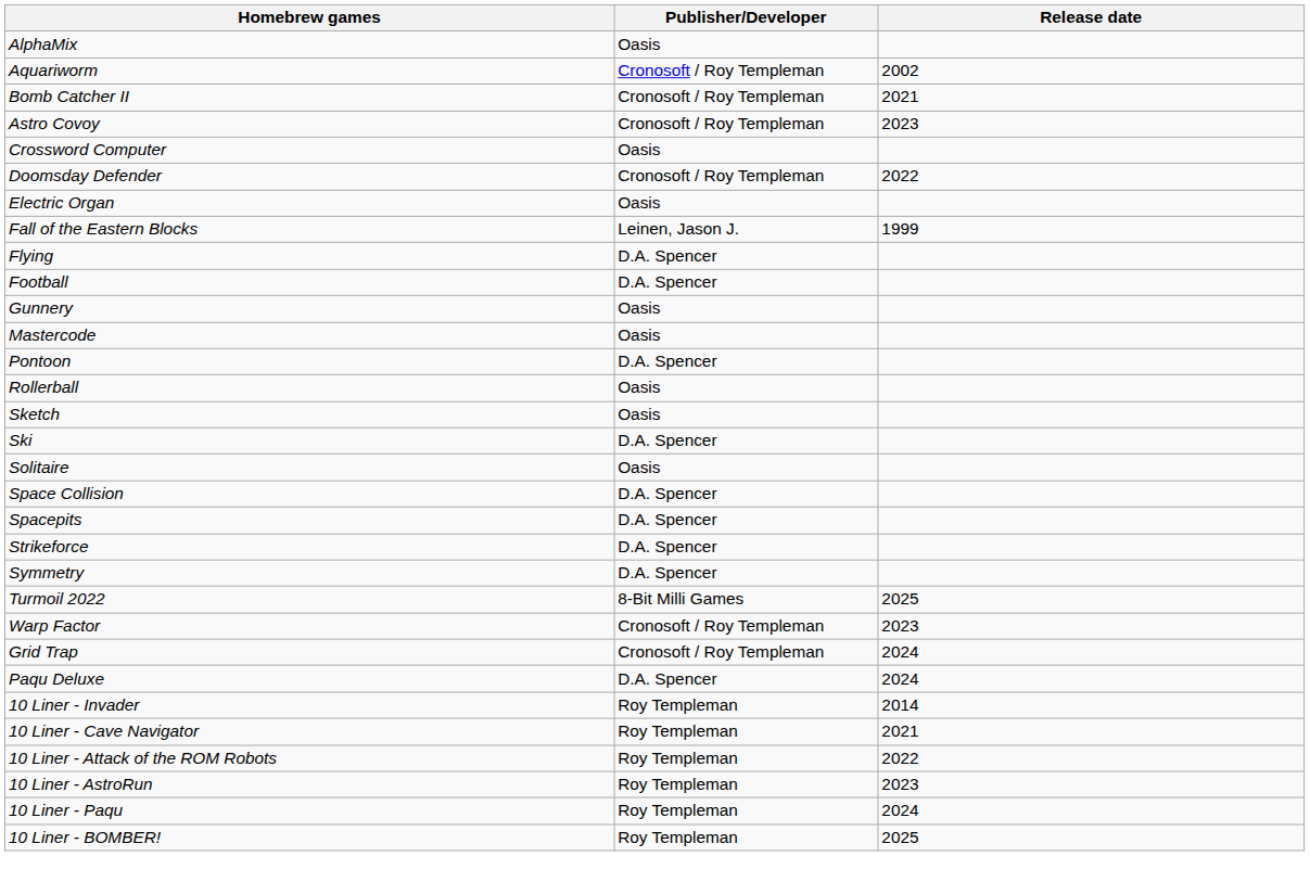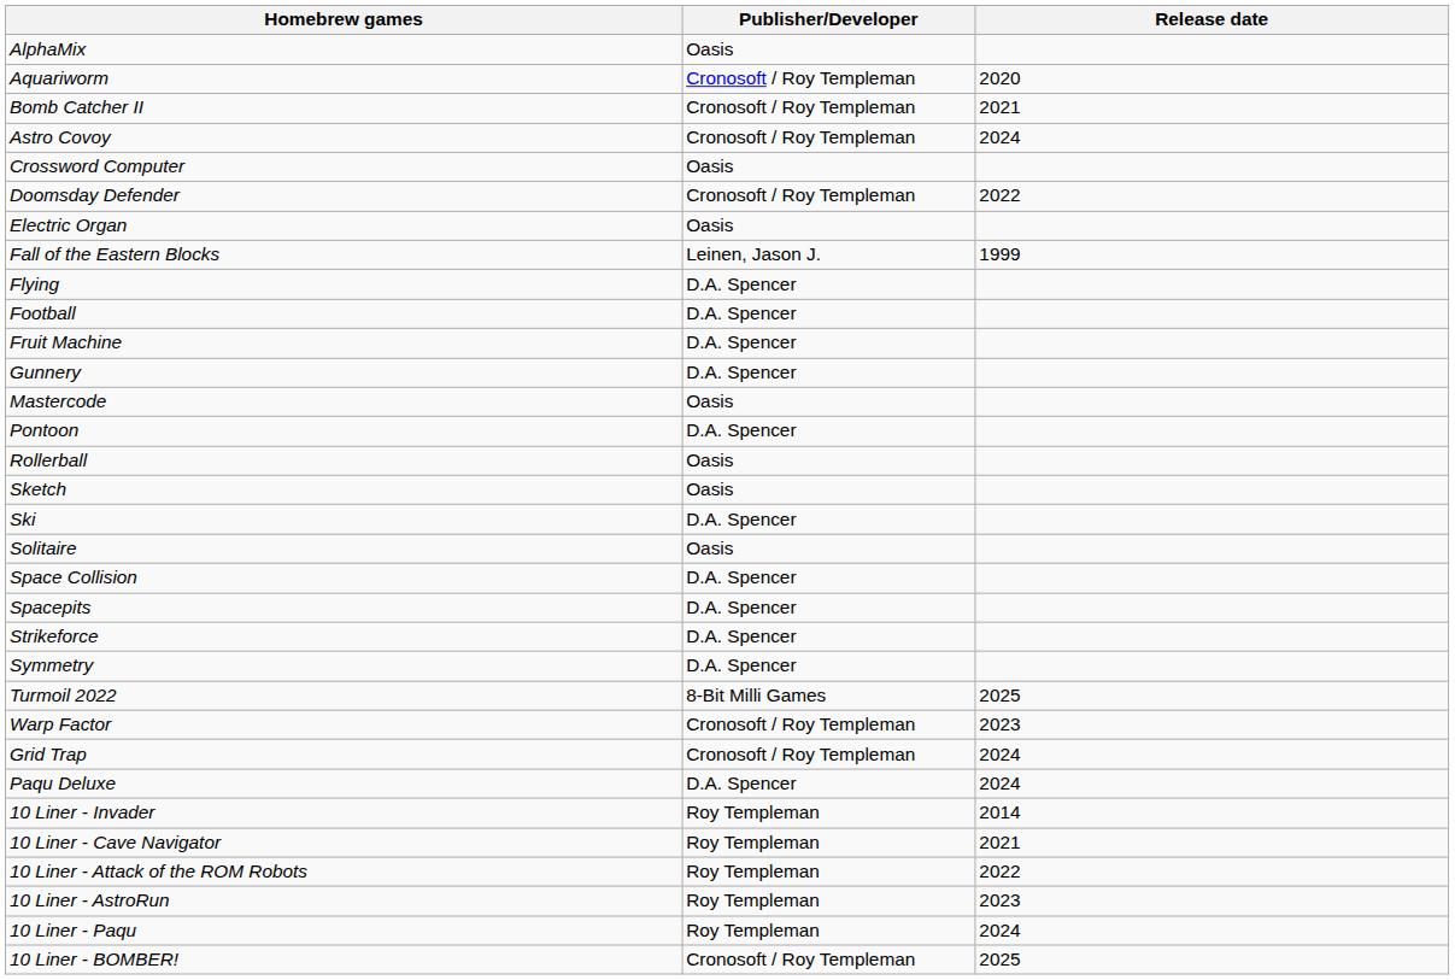Aquariworm | Release date: 2002 -> 2020
Astro Covoy | Release date: 2023 -> 2024
+ row: Fruit Machine | D.A. Spencer
Gunnery | Publisher/Developer: Oasis -> D.A. Spencer
10 Liner - BOMBER! | Publisher/Developer: Roy Templeman -> Cronosoft / Roy Templeman
